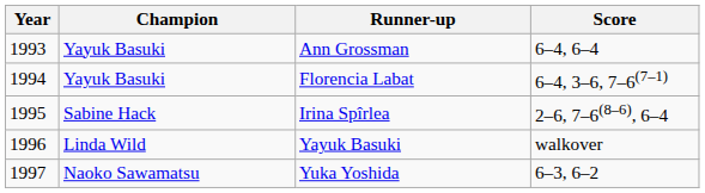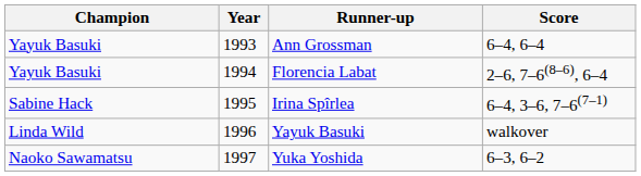columns swapped: Year <-> Champion
Florencia Labat | Score: 6–4, 3–6, 7–6(7–1) -> 2–6, 7–6(8–6), 6–4
Irina Spîrlea | Score: 2–6, 7–6(8–6), 6–4 -> 6–4, 3–6, 7–6(7–1)
